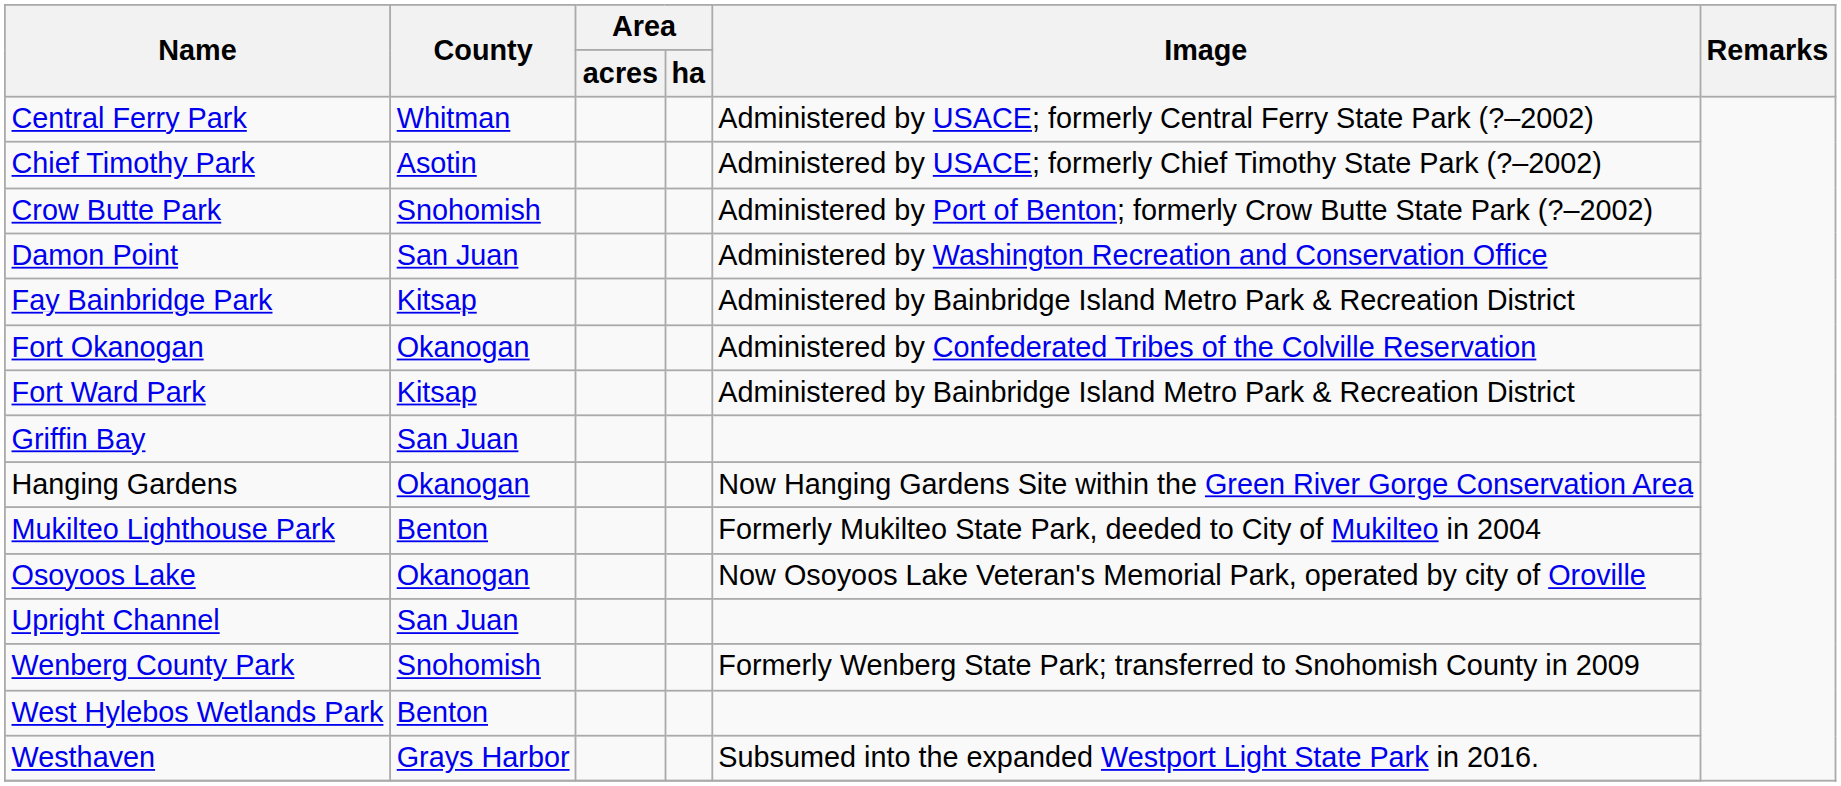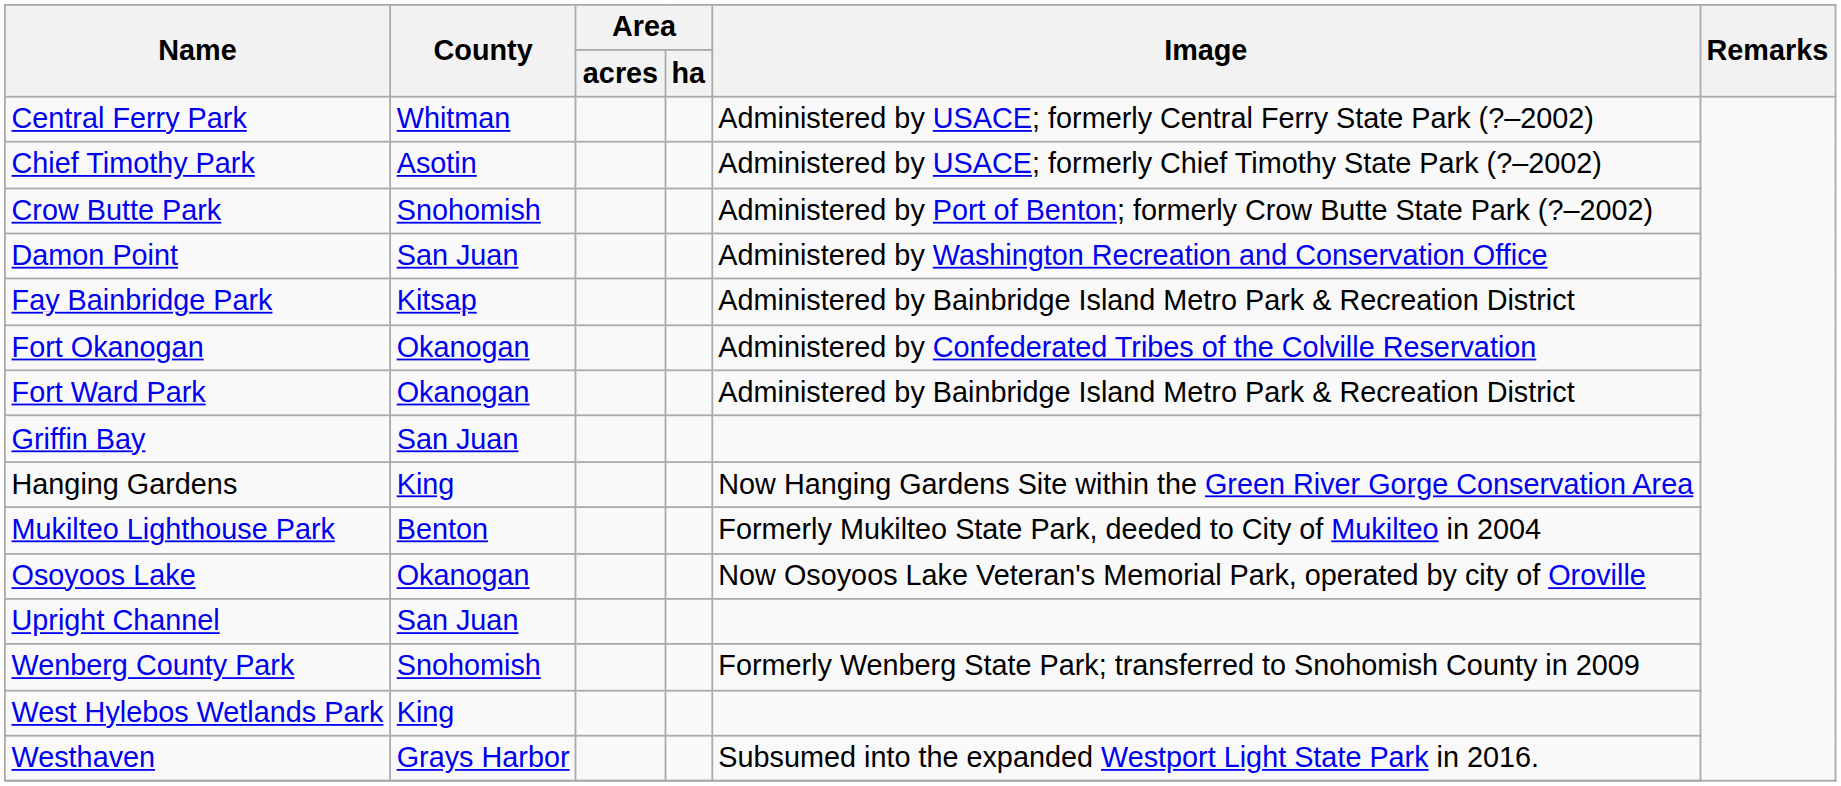Fort Ward Park | County: Kitsap -> Okanogan
Hanging Gardens | County: Okanogan -> King
West Hylebos Wetlands Park | County: Benton -> King
